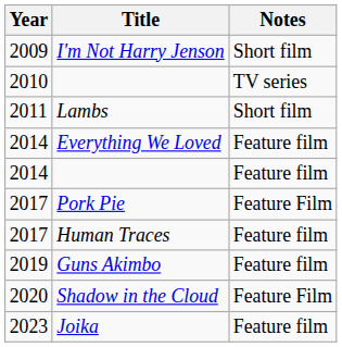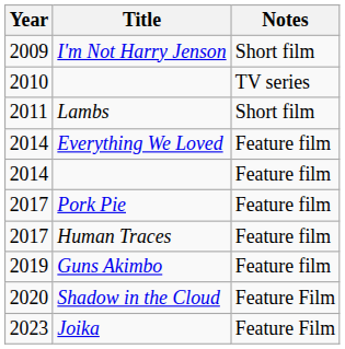Pork Pie | Notes: Feature Film -> Feature film
Joika | Notes: Feature film -> Feature Film
